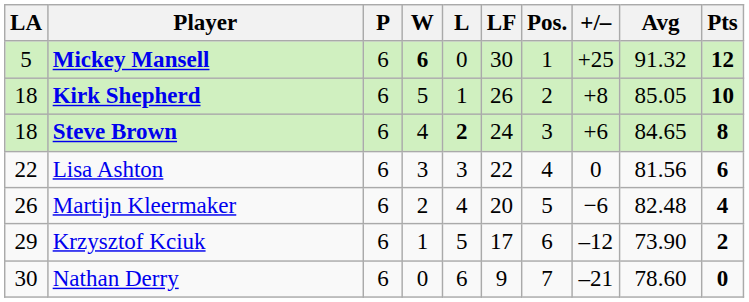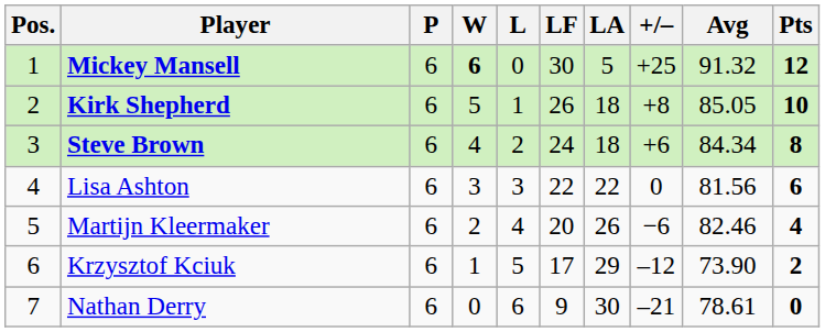columns swapped: Pos. <-> LA
Steve Brown | L: bold -> normal
Steve Brown | Avg: 84.65 -> 84.34
Martijn Kleermaker | Avg: 82.48 -> 82.46
Nathan Derry | Avg: 78.60 -> 78.61
